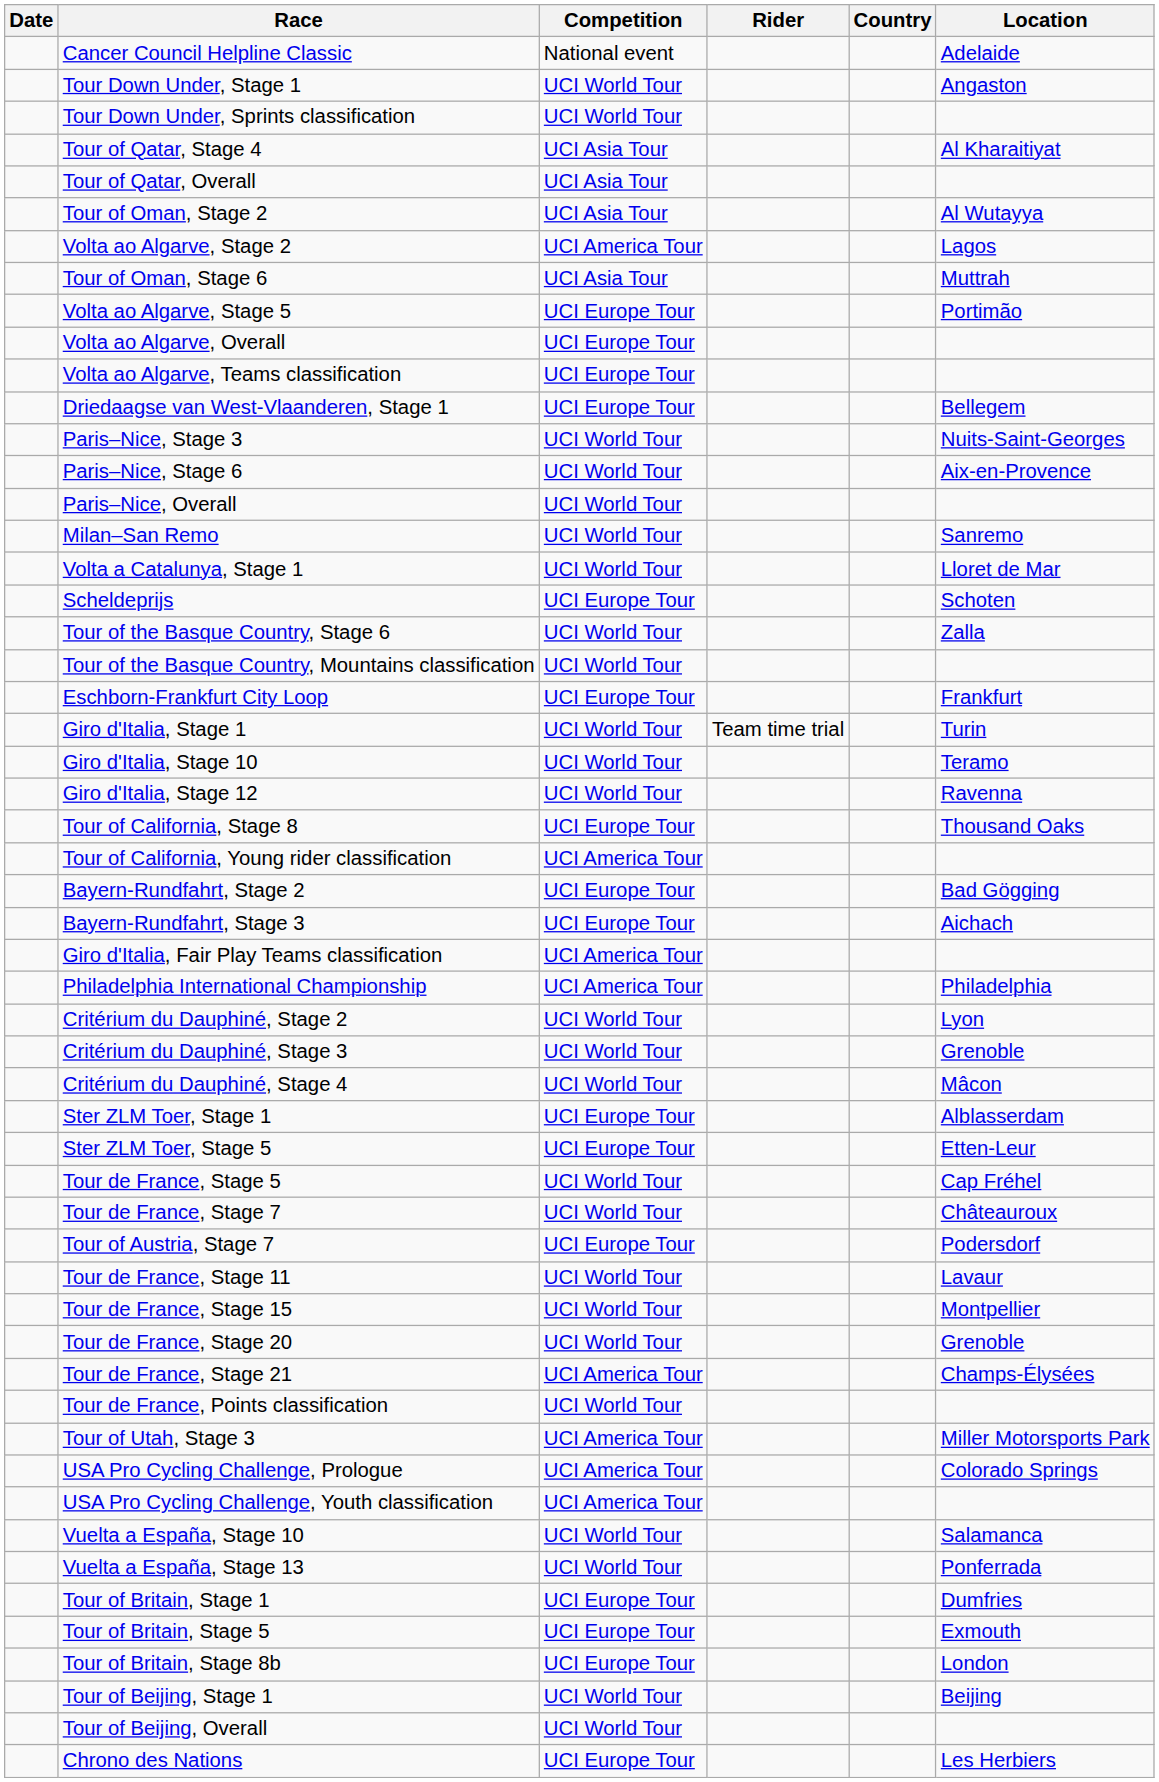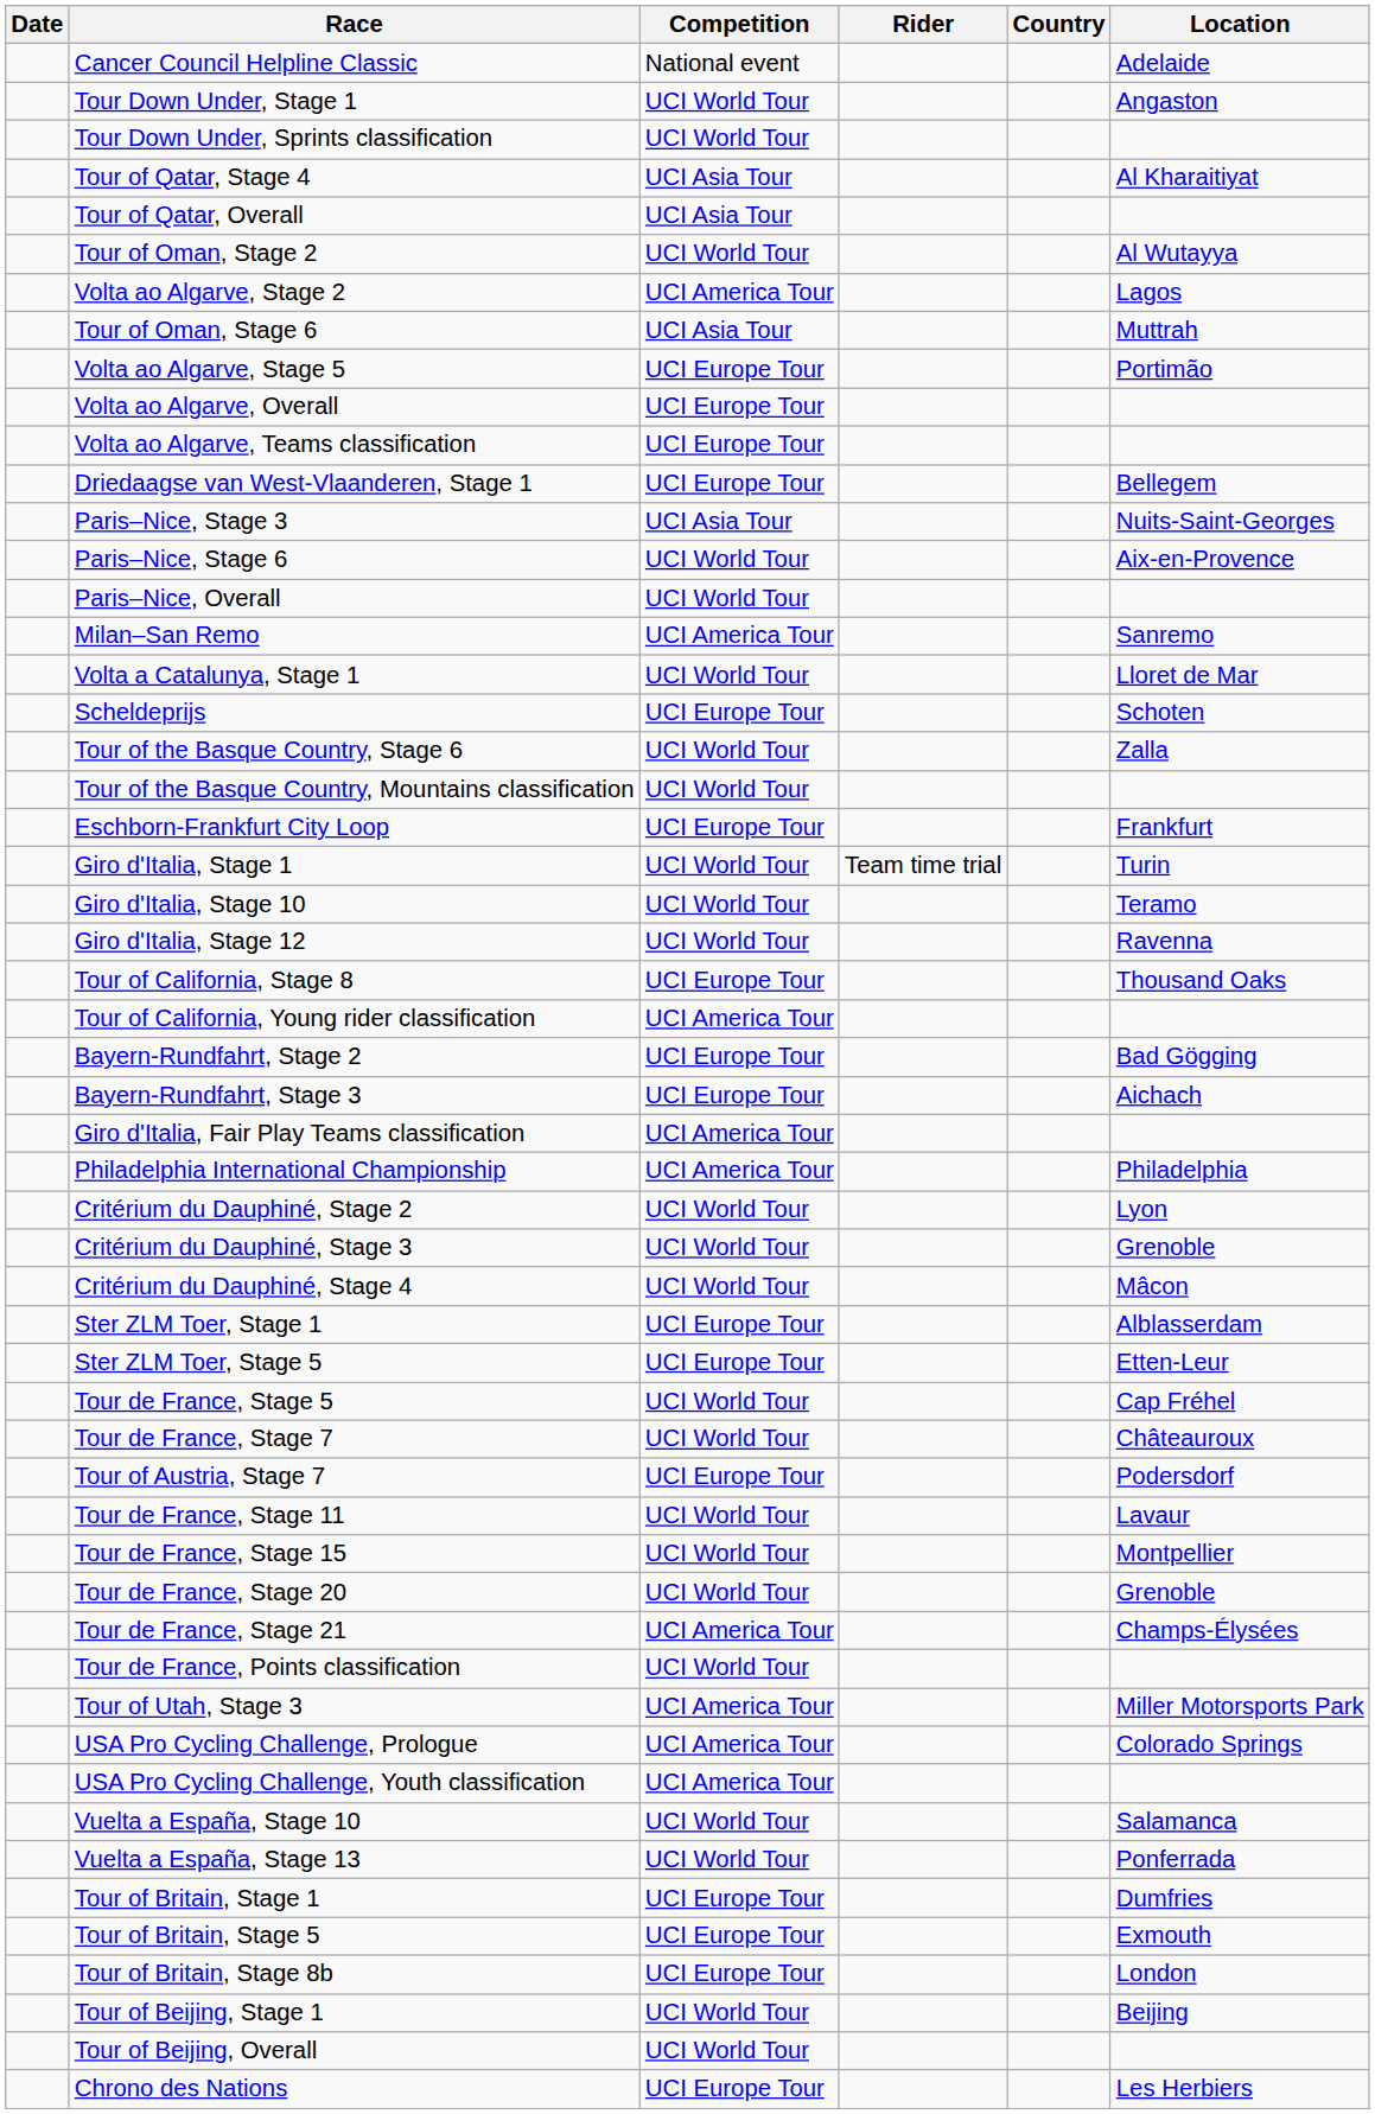Tour of Oman, Stage 2 | Competition: UCI Asia Tour -> UCI World Tour
Paris–Nice, Stage 3 | Competition: UCI World Tour -> UCI Asia Tour
Milan–San Remo | Competition: UCI World Tour -> UCI America Tour
